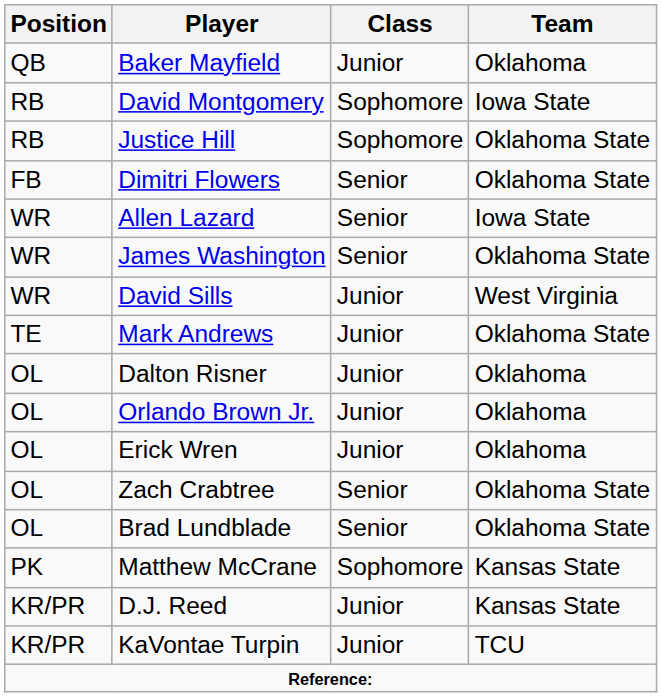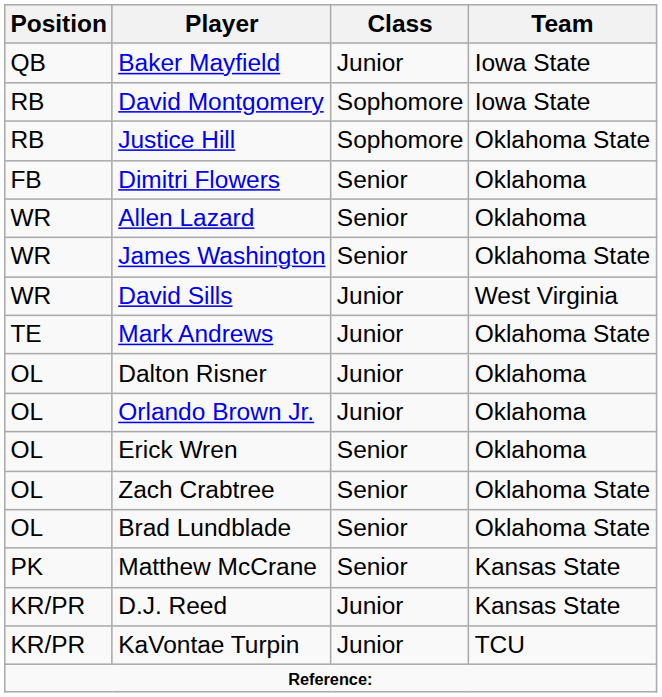Baker Mayfield | Team: Oklahoma -> Iowa State
Dimitri Flowers | Team: Oklahoma State -> Oklahoma
Allen Lazard | Team: Iowa State -> Oklahoma
Erick Wren | Class: Junior -> Senior
Matthew McCrane | Class: Sophomore -> Senior
